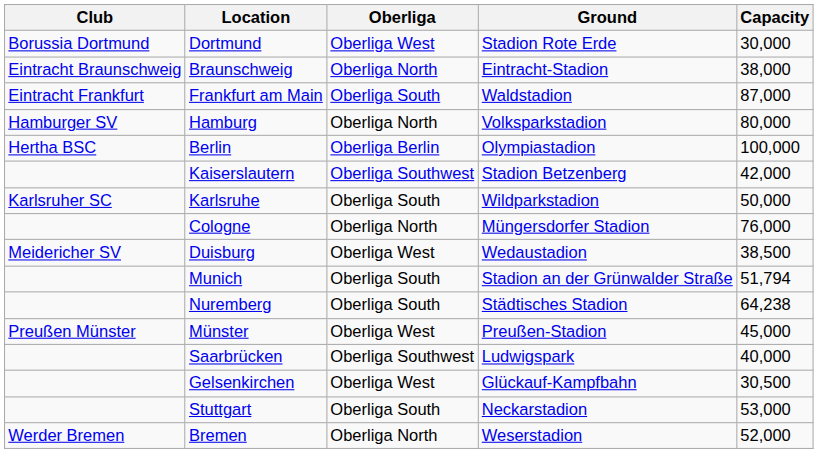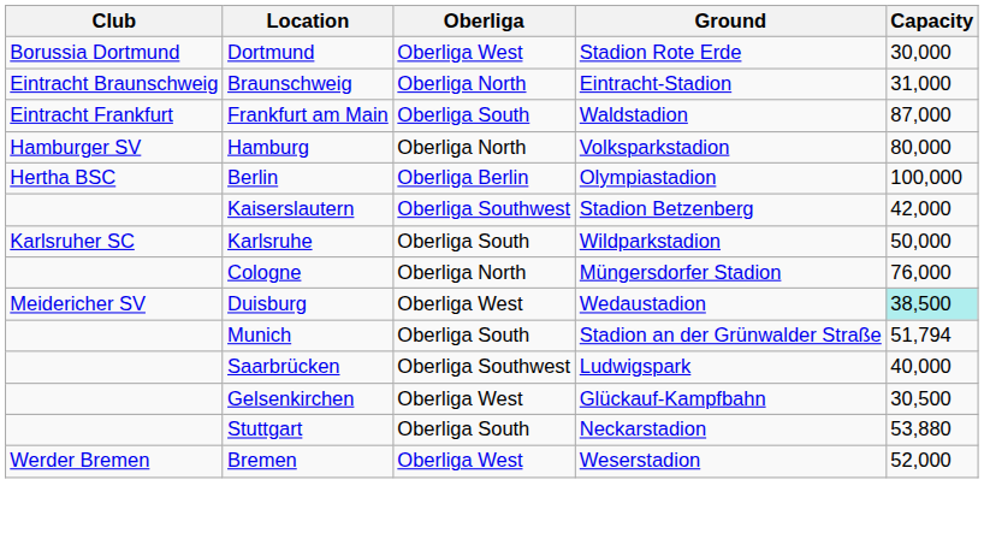Braunschweig | Capacity: 38,000 -> 31,000
Duisburg | Capacity: no background -> paleturquoise background
- row: Nuremberg | Oberliga South | Städtisches Stadion | 64,238
- row: Preußen Münster | Münster | Oberliga West | Preußen-Stadion | 45,000
Stuttgart | Capacity: 53,000 -> 53,880
Bremen | Oberliga: Oberliga North -> Oberliga West
